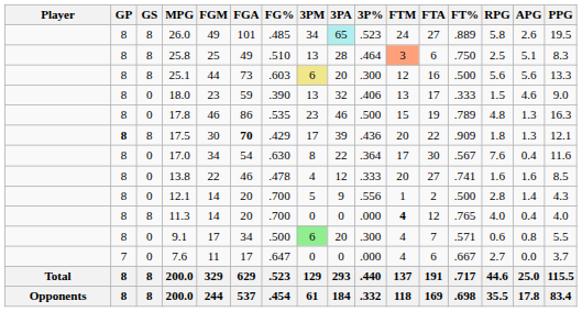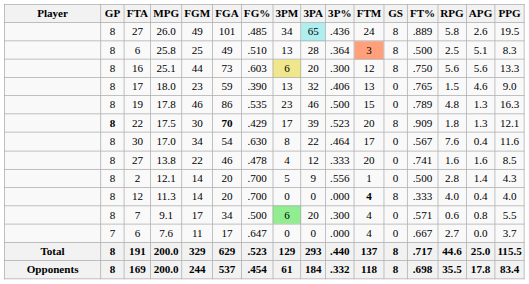columns swapped: GS <-> FTA
26.0 | 3P%: .523 -> .436
25.8 | 3P%: .464 -> .364
25.8 | FT%: .750 -> .500
25.1 | FT%: .500 -> .750
18.0 | FT%: .333 -> .765
17.5 | 3P%: .436 -> .523
17.0 | 3P%: .364 -> .464
11.3 | FT%: .765 -> .333
